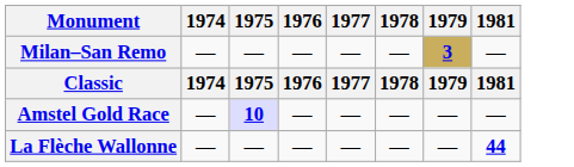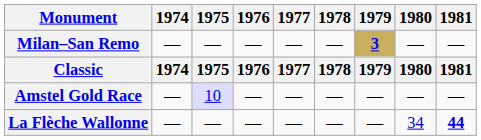+ column: 1980 | — | 1980 | — | 34
Amstel Gold Race | 1975: bold -> normal
